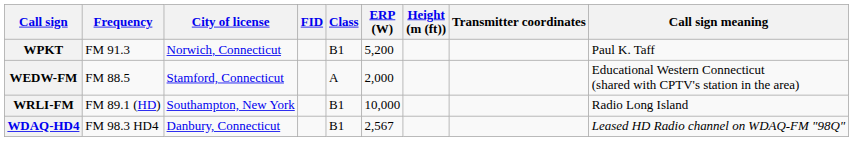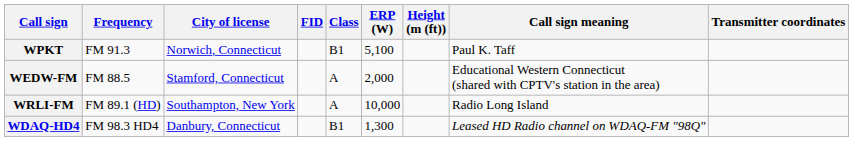columns swapped: Transmitter coordinates <-> Call sign meaning
WPKT | ERP (W): 5,200 -> 5,100
WRLI-FM | Class: B1 -> A
WDAQ-HD4 | ERP (W): 2,567 -> 1,300
